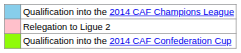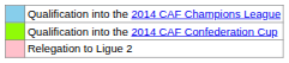rows swapped: Qualification into the 2014 CAF Confederation Cup <-> Relegation to Ligue 2
